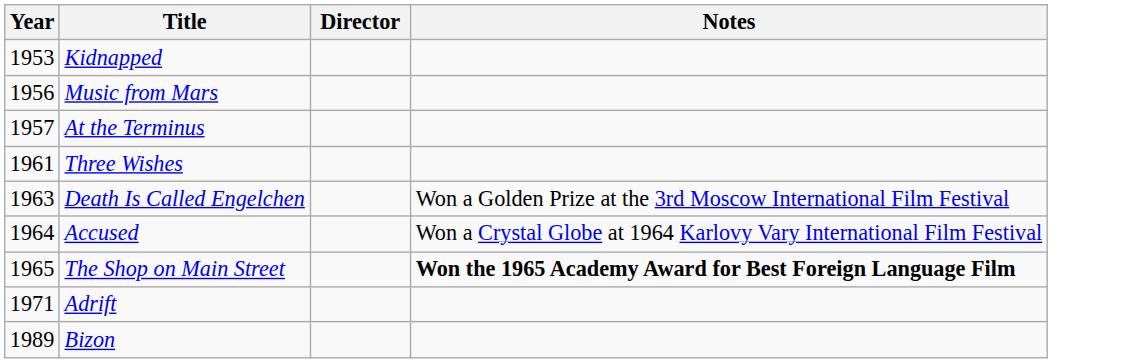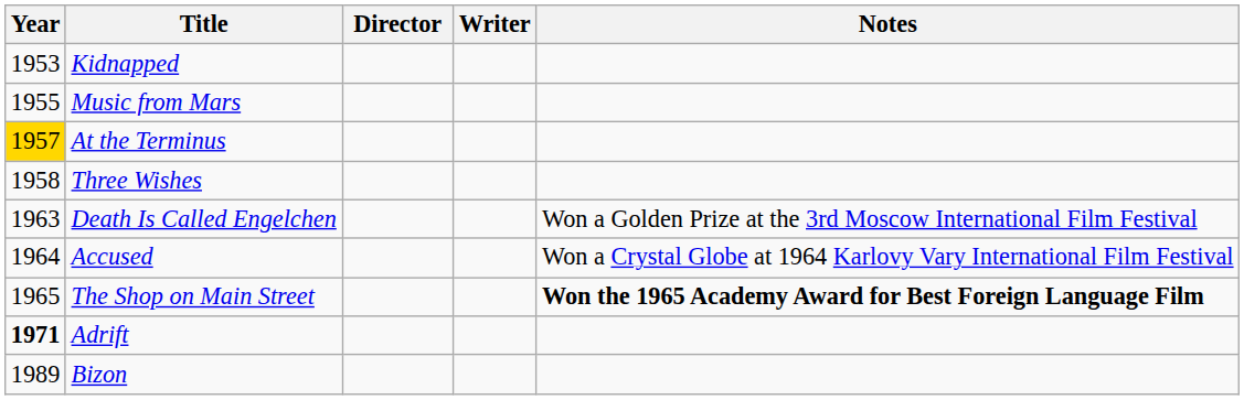+ column: Writer
Music from Mars | Year: 1956 -> 1955
At the Terminus | Year: no background -> gold background
Three Wishes | Year: 1961 -> 1958
Adrift | Year: normal -> bold
